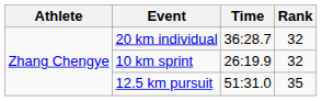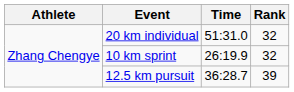20 km individual | Time: 36:28.7 -> 51:31.0
12.5 km pursuit | Time: 51:31.0 -> 36:28.7
12.5 km pursuit | Rank: 35 -> 39
